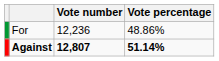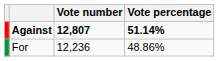rows swapped: Against <-> For
